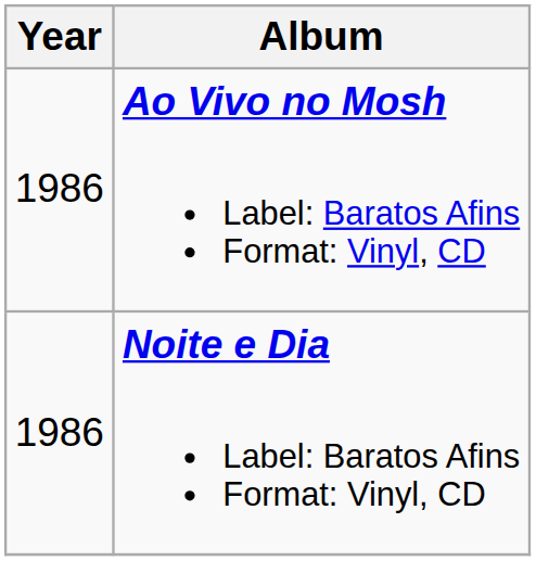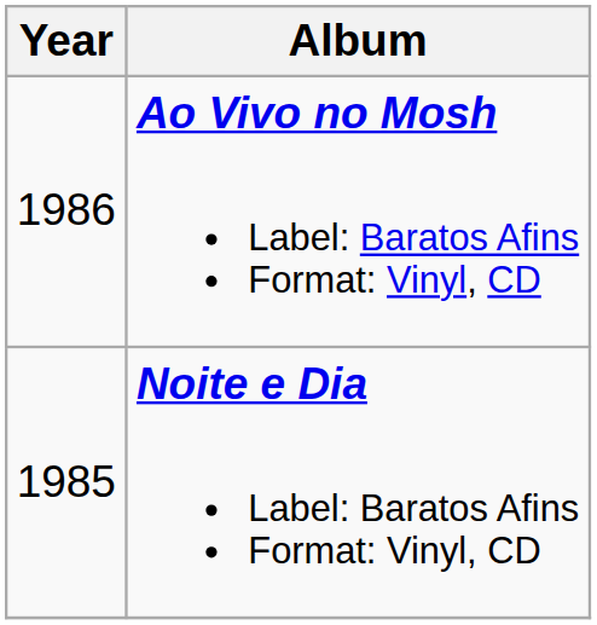Noite e Dia Label: Baratos Afins Format: Vinyl, CD | Year: 1986 -> 1985
